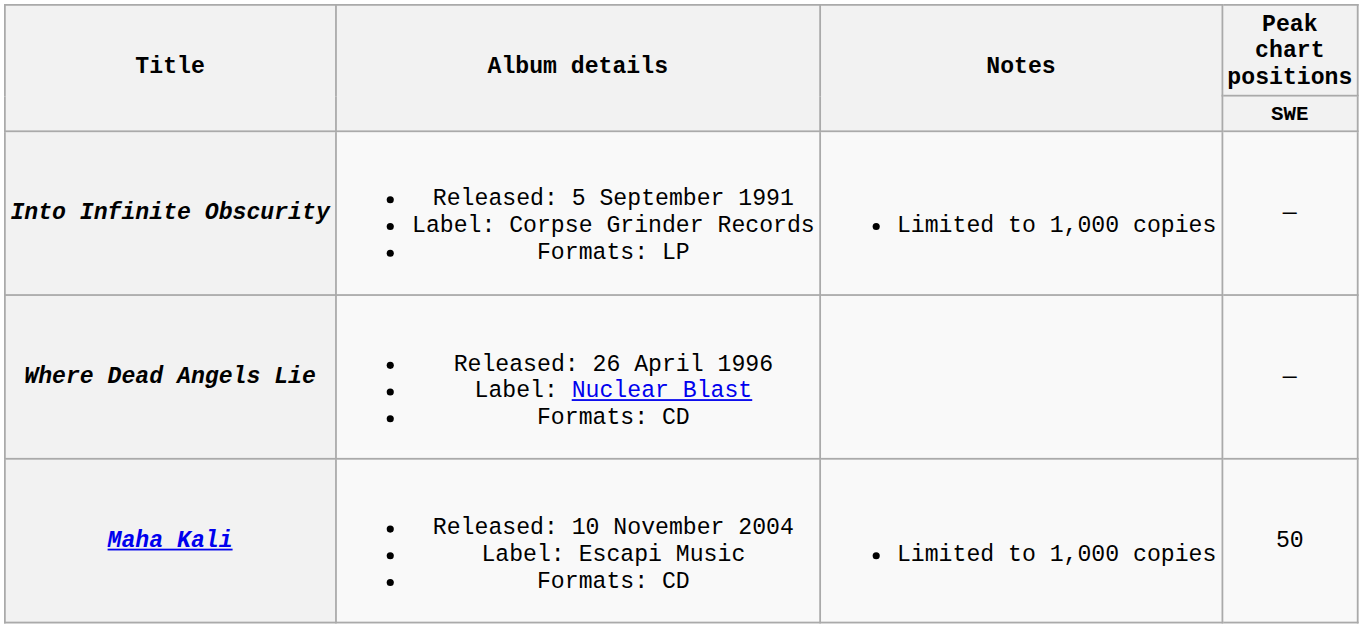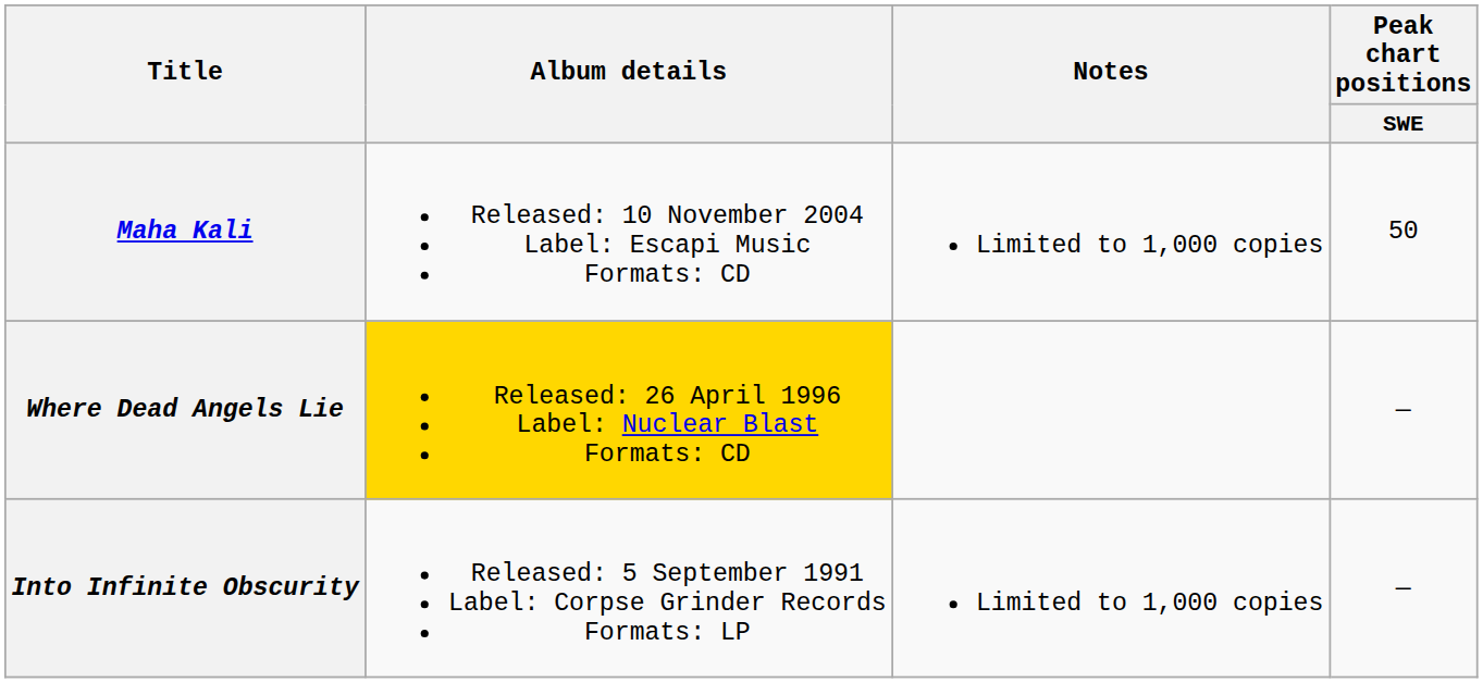rows swapped: Into Infinite Obscurity <-> Maha Kali
Where Dead Angels Lie | Album details: no background -> gold background
